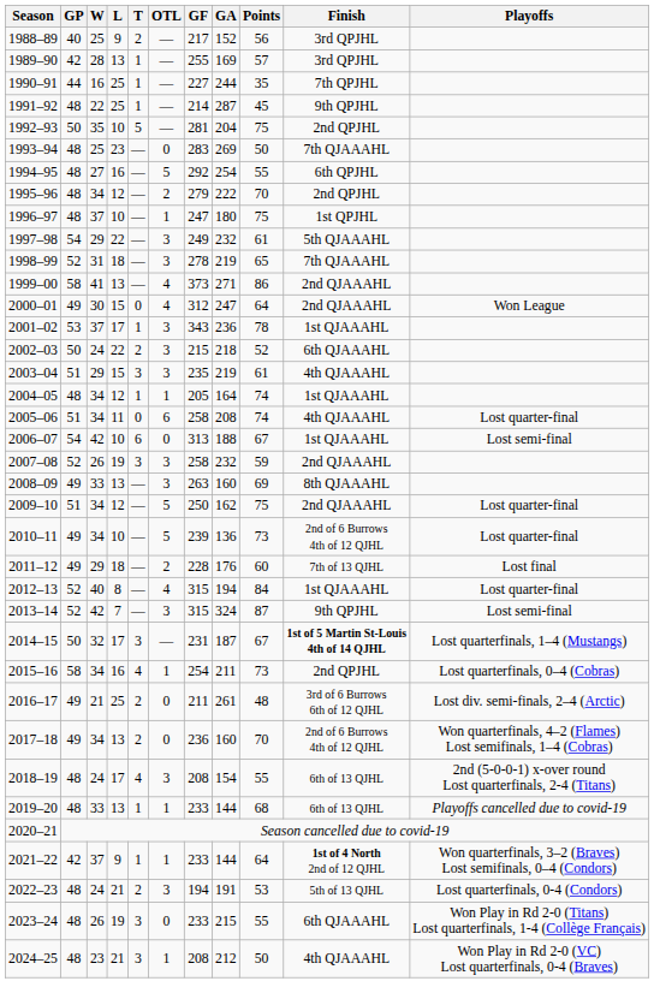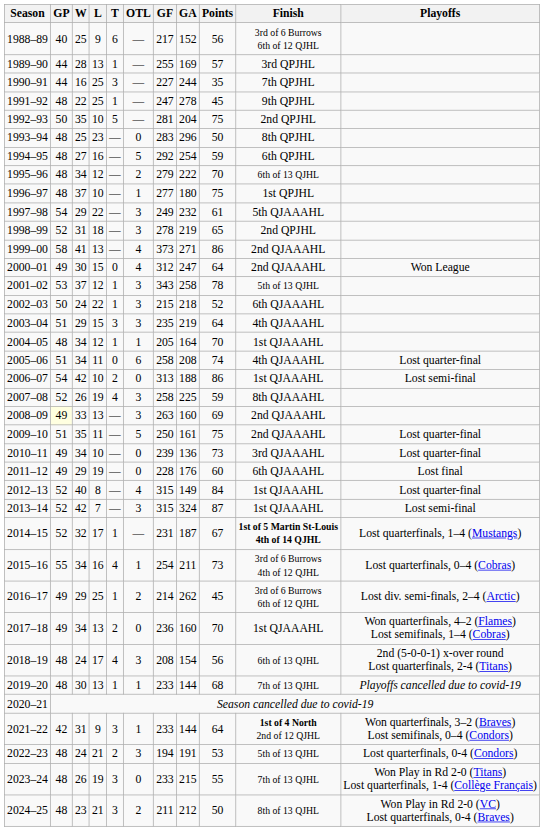1988–89 | T: 2 -> 6
1988–89 | Finish: 3rd QPJHL -> 3rd of 6 Burrows 6th of 12 QJHL
1989–90 | GP: 42 -> 44
1990–91 | T: 1 -> 3
1991–92 | GF: 214 -> 247
1991–92 | GA: 287 -> 278
1993–94 | GA: 269 -> 296
1993–94 | Finish: 7th QJAAAHL -> 8th QPJHL
1994–95 | Points: 55 -> 59
1995–96 | Finish: 2nd QPJHL -> 6th of 13 QJHL
1996–97 | GF: 247 -> 277
1998–99 | Finish: 7th QJAAAHL -> 2nd QPJHL
2001–02 | L: 17 -> 12
2001–02 | GA: 236 -> 258
2001–02 | Finish: 1st QJAAAHL -> 5th of 13 QJHL
2002–03 | T: 2 -> 1
2003–04 | Points: 61 -> 64
2004–05 | Points: 74 -> 70
2006–07 | T: 6 -> 2
2006–07 | Points: 67 -> 86
2007–08 | T: 3 -> 4
2007–08 | GA: 232 -> 225
2007–08 | Finish: 2nd QJAAAHL -> 8th QJAAAHL
2008–09 | GP: no background -> lightyellow background
2008–09 | Finish: 8th QJAAAHL -> 2nd QJAAAHL
2009–10 | W: 34 -> 35
2009–10 | L: 12 -> 11
2009–10 | GA: 162 -> 161
2010–11 | OTL: 5 -> 0
2010–11 | Finish: 2nd of 6 Burrows 4th of 12 QJHL -> 3rd QJAAAHL
2011–12 | L: 18 -> 19
2011–12 | OTL: 2 -> 0
2011–12 | Finish: 7th of 13 QJHL -> 6th QJAAAHL
2012–13 | GA: 194 -> 149
2013–14 | Finish: 9th QPJHL -> 1st QJAAAHL
2014–15 | GP: 50 -> 52
2014–15 | T: 3 -> 1
2015–16 | GP: 58 -> 55
2015–16 | Finish: 2nd QPJHL -> 3rd of 6 Burrows 4th of 12 QJHL
2016–17 | W: 21 -> 29
2016–17 | T: 2 -> 1
2016–17 | OTL: 0 -> 2
2016–17 | GF: 211 -> 214
2016–17 | GA: 261 -> 262
2016–17 | Points: 48 -> 45
2017–18 | Finish: 2nd of 6 Burrows 4th of 12 QJHL -> 1st QJAAAHL
2018–19 | Points: 55 -> 56
2019–20 | W: 33 -> 30
2019–20 | Finish: 6th of 13 QJHL -> 7th of 13 QJHL
2021–22 | W: 37 -> 31
2021–22 | T: 1 -> 3
2023–24 | Finish: 6th QJAAAHL -> 7th of 13 QJHL
2024–25 | OTL: 1 -> 2
2024–25 | GF: 208 -> 211
2024–25 | Finish: 4th QJAAAHL -> 8th of 13 QJHL
